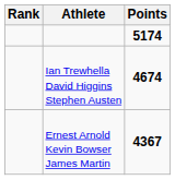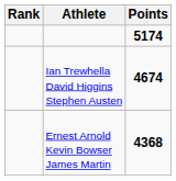Ernest Arnold Kevin Bowser James Martin | Points: 4367 -> 4368
